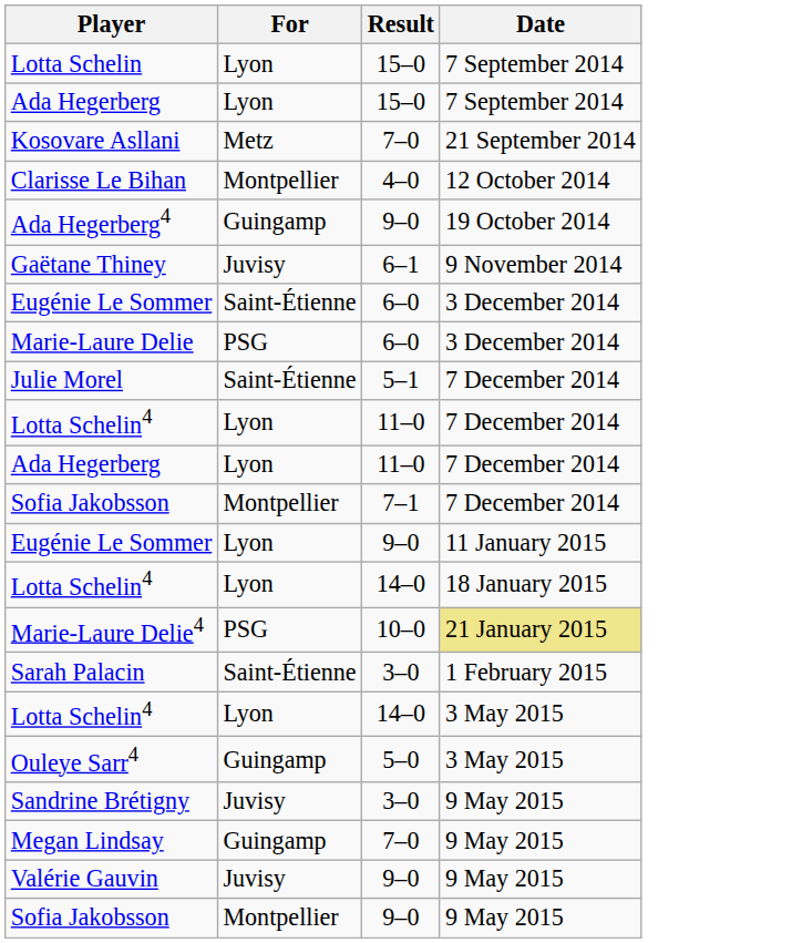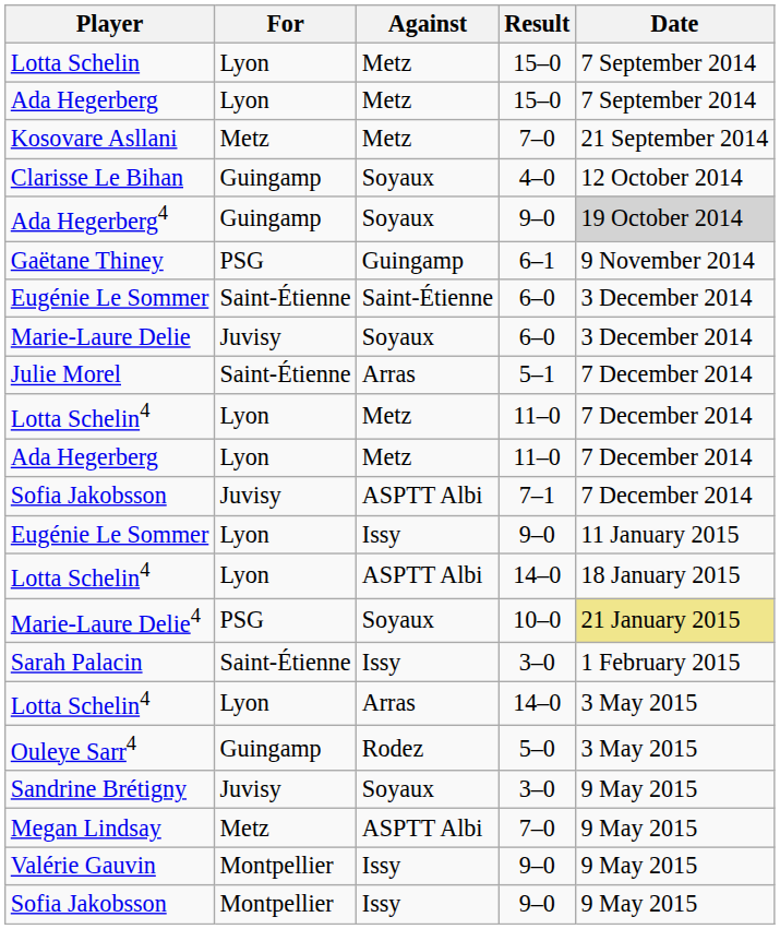+ column: Against | Metz | Metz | Metz | Soyaux | Soyaux | Guingamp | Saint-Étienne | Soyaux | Arras | Metz | Metz | ASPTT Albi | Issy | ASPTT Albi | Soyaux | Issy | Arras | Rodez | Soyaux | ASPTT Albi | Issy | Issy
Clarisse Le Bihan | For: Montpellier -> Guingamp
Ada Hegerberg4 | Date: no background -> lightgrey background
Gaëtane Thiney | For: Juvisy -> PSG
Marie-Laure Delie | For: PSG -> Juvisy
Sofia Jakobsson / 7–1 | For: Montpellier -> Juvisy
Megan Lindsay | For: Guingamp -> Metz
Valérie Gauvin | For: Juvisy -> Montpellier
